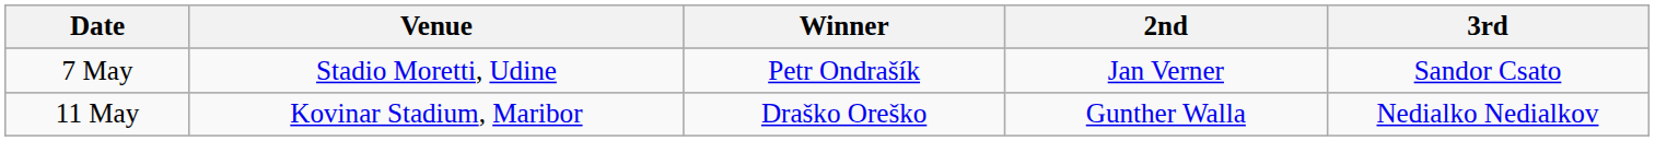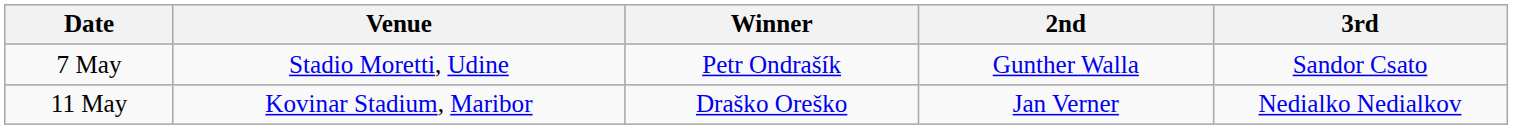7 May | 2nd: Jan Verner -> Gunther Walla
11 May | 2nd: Gunther Walla -> Jan Verner
